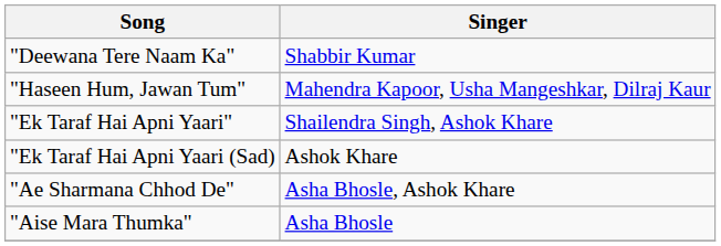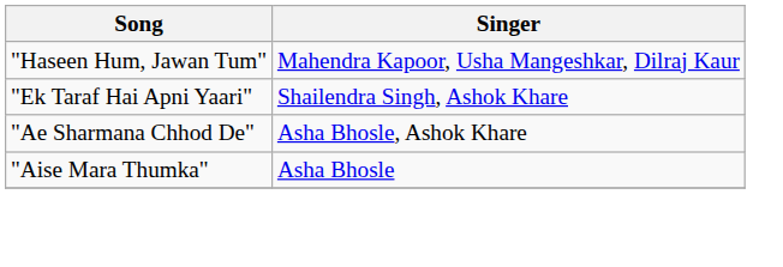- row: "Deewana Tere Naam Ka" | Shabbir Kumar
- row: "Ek Taraf Hai Apni Yaari (Sad) | Ashok Khare
